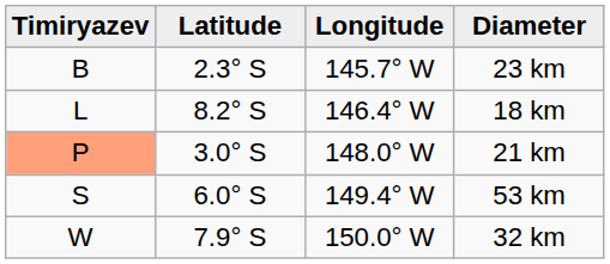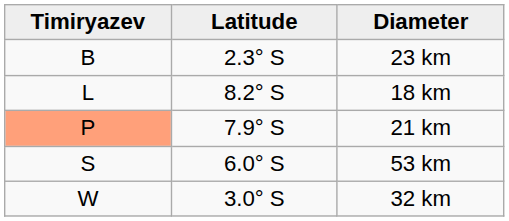- column: Longitude | 145.7° W | 146.4° W | 148.0° W | 149.4° W | 150.0° W
21 km | Latitude: 3.0° S -> 7.9° S
32 km | Latitude: 7.9° S -> 3.0° S
